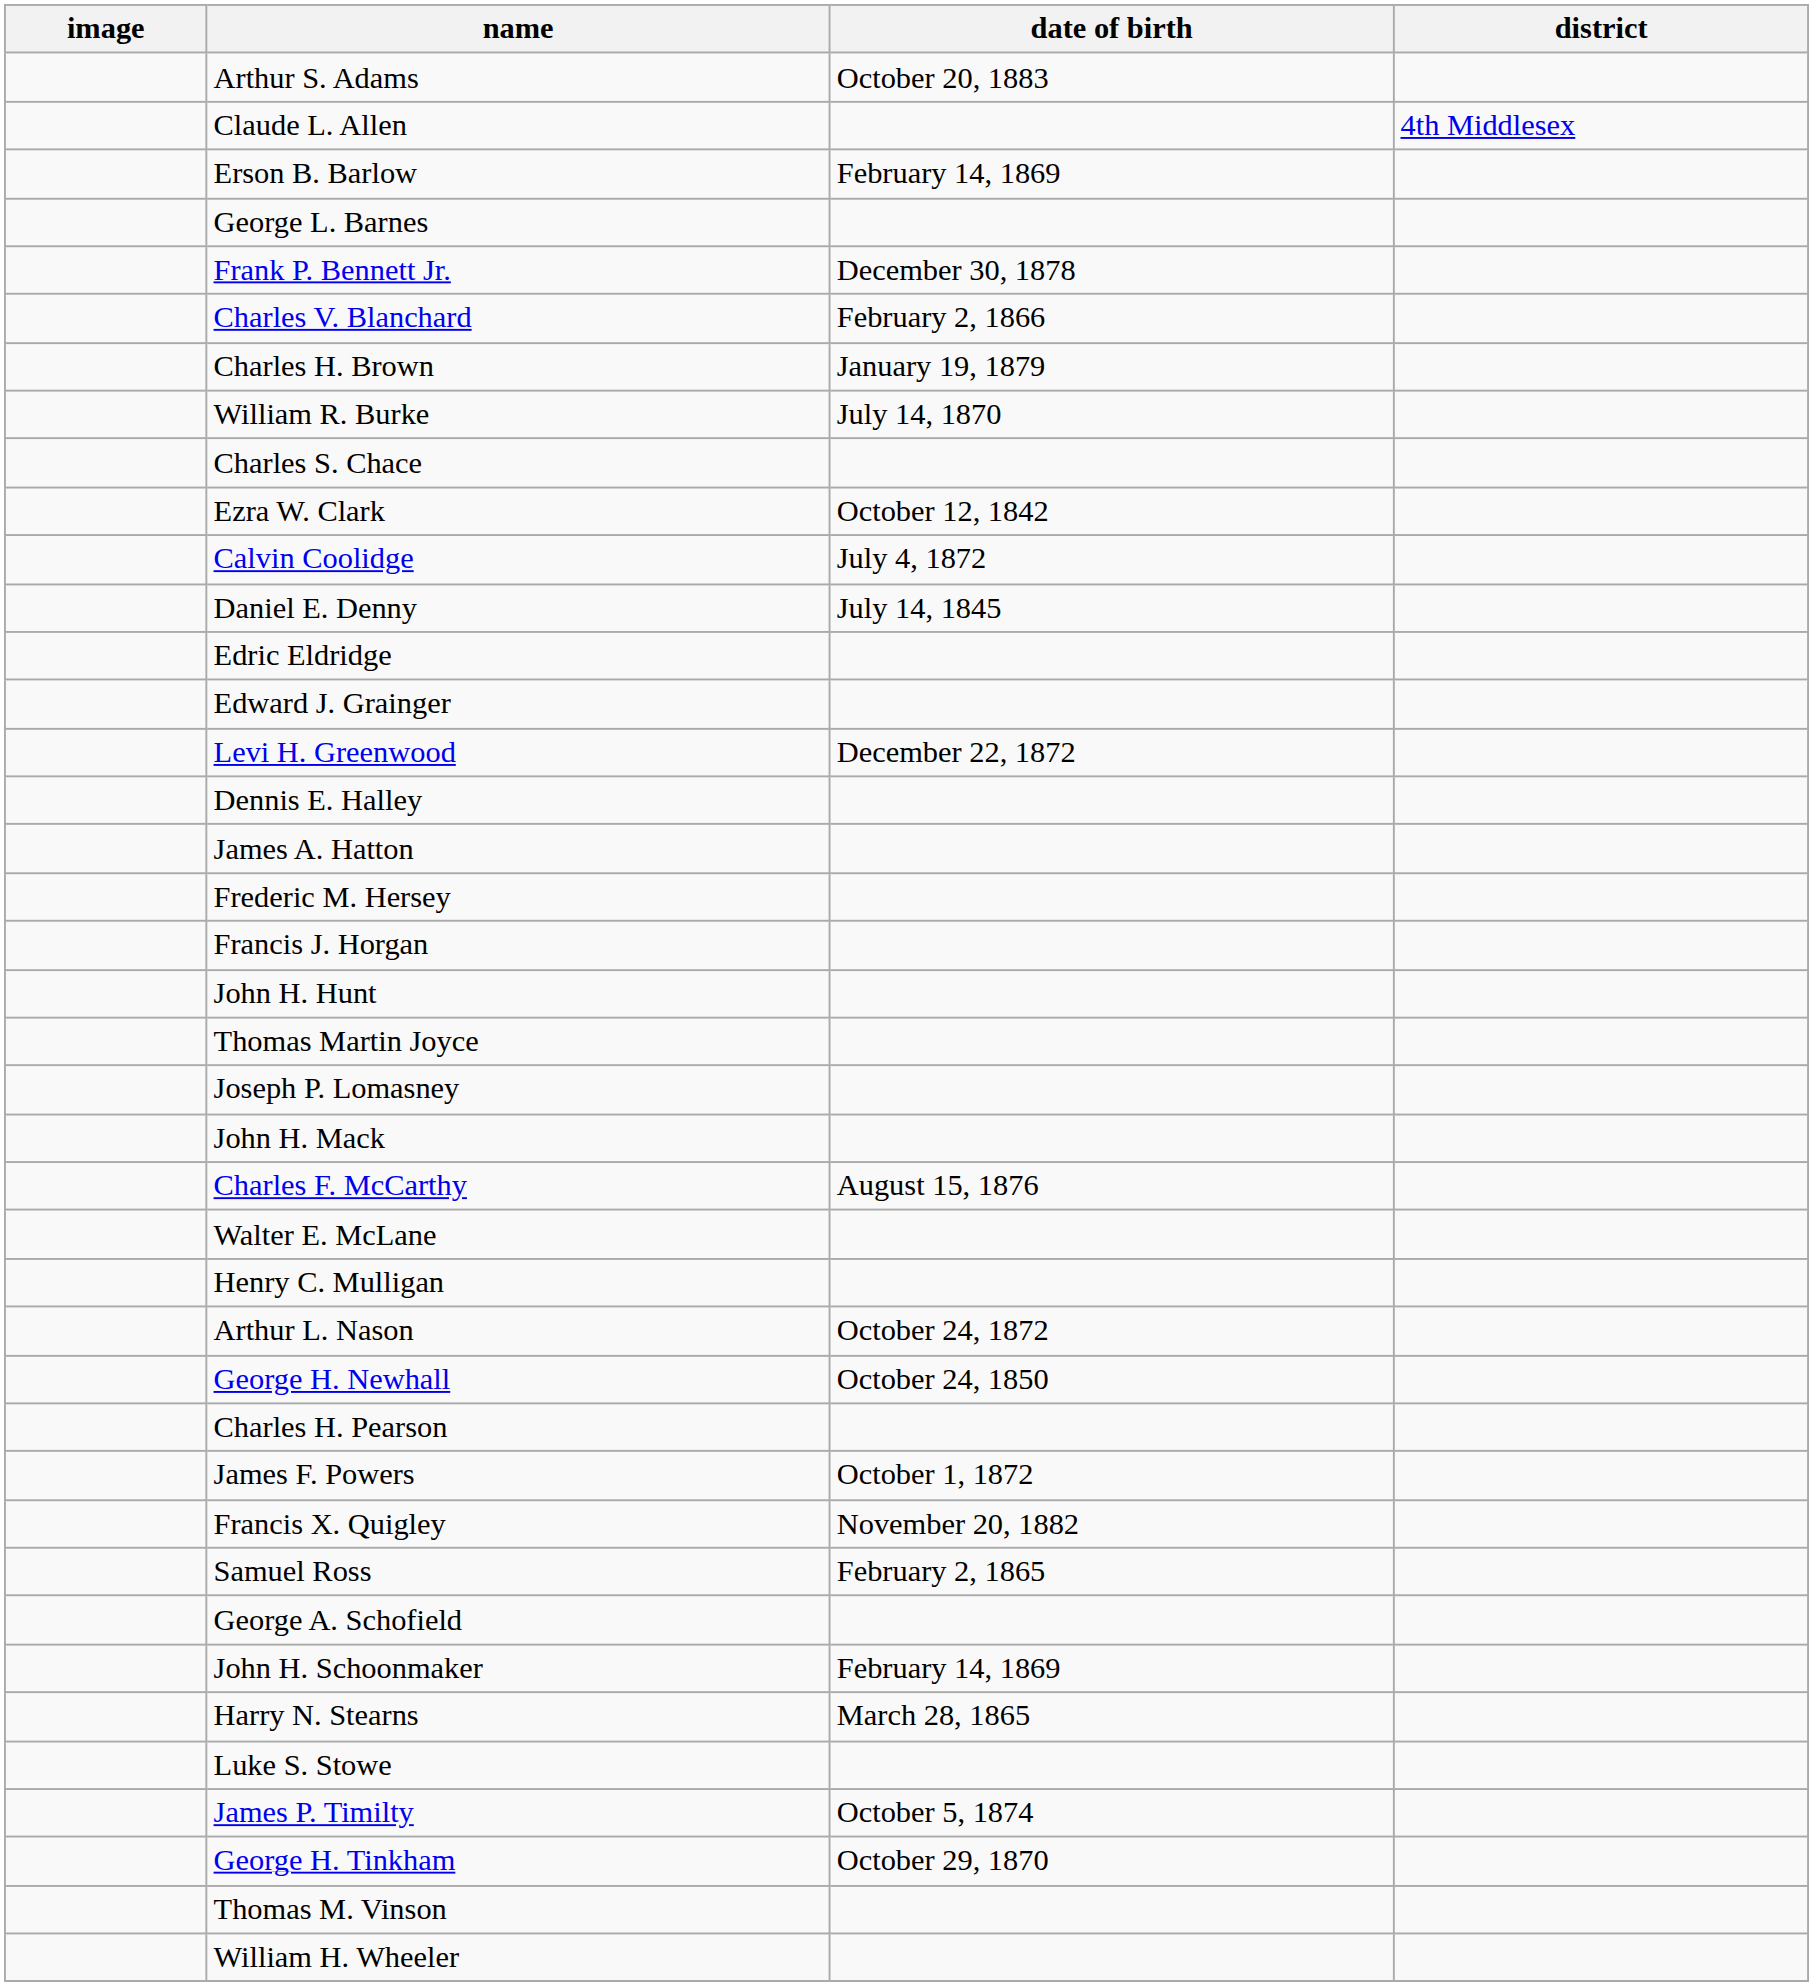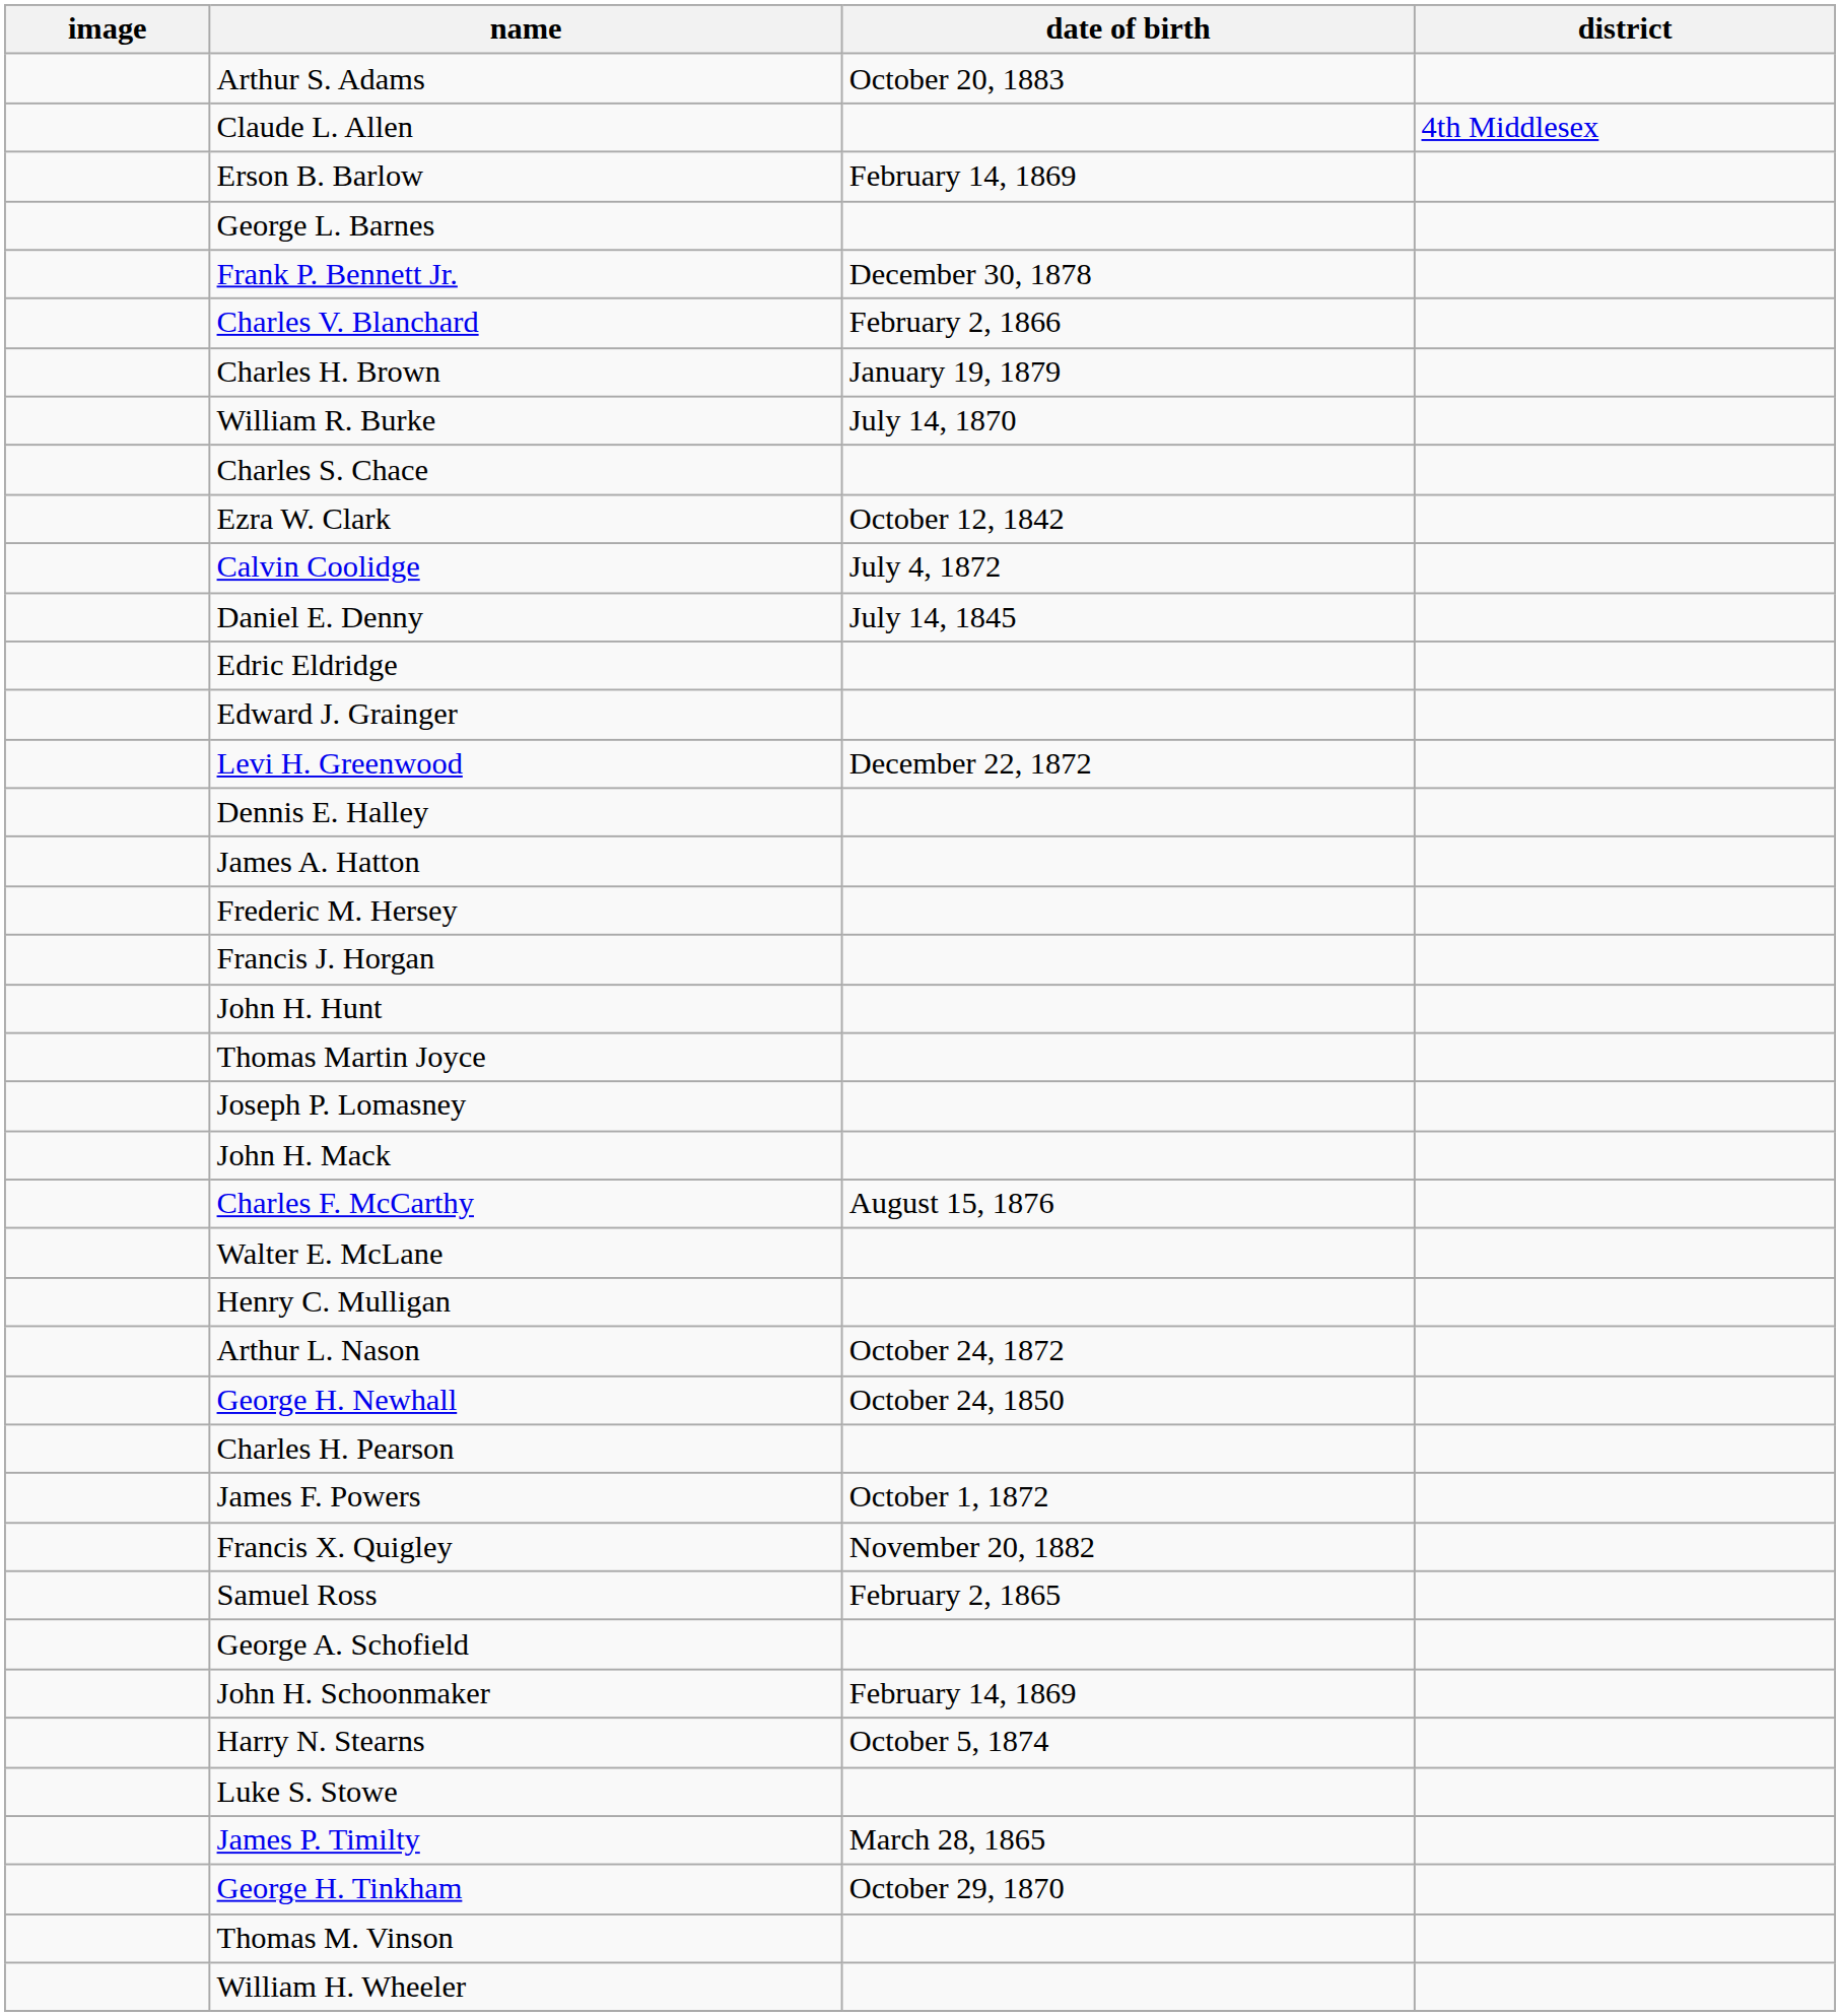Harry N. Stearns | date of birth: March 28, 1865 -> October 5, 1874
James P. Timilty | date of birth: October 5, 1874 -> March 28, 1865
